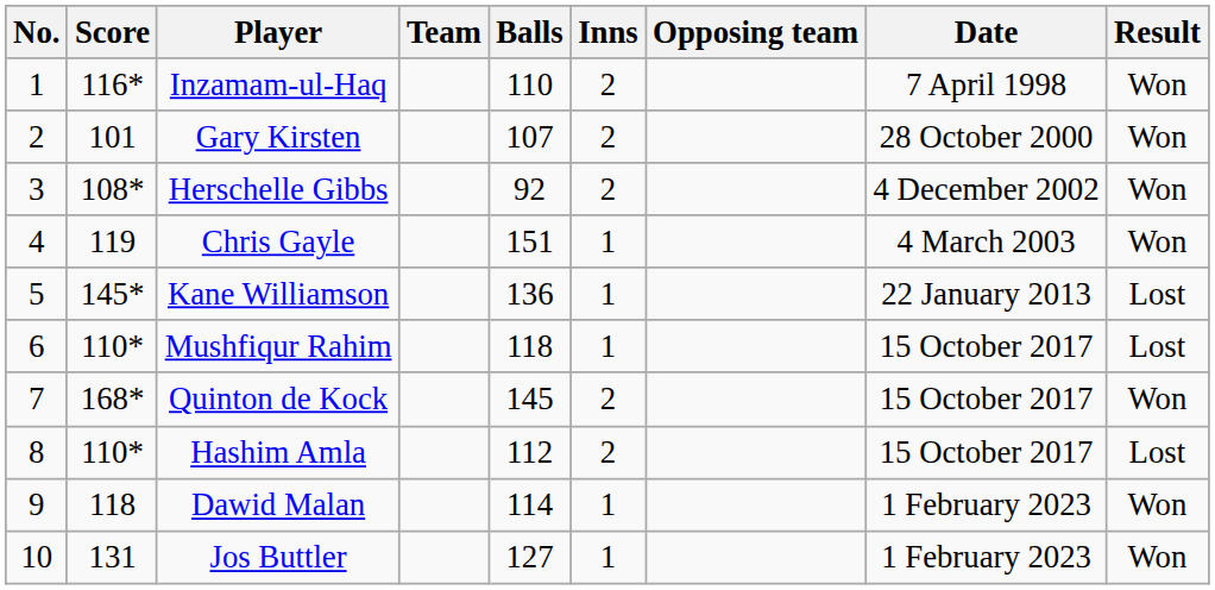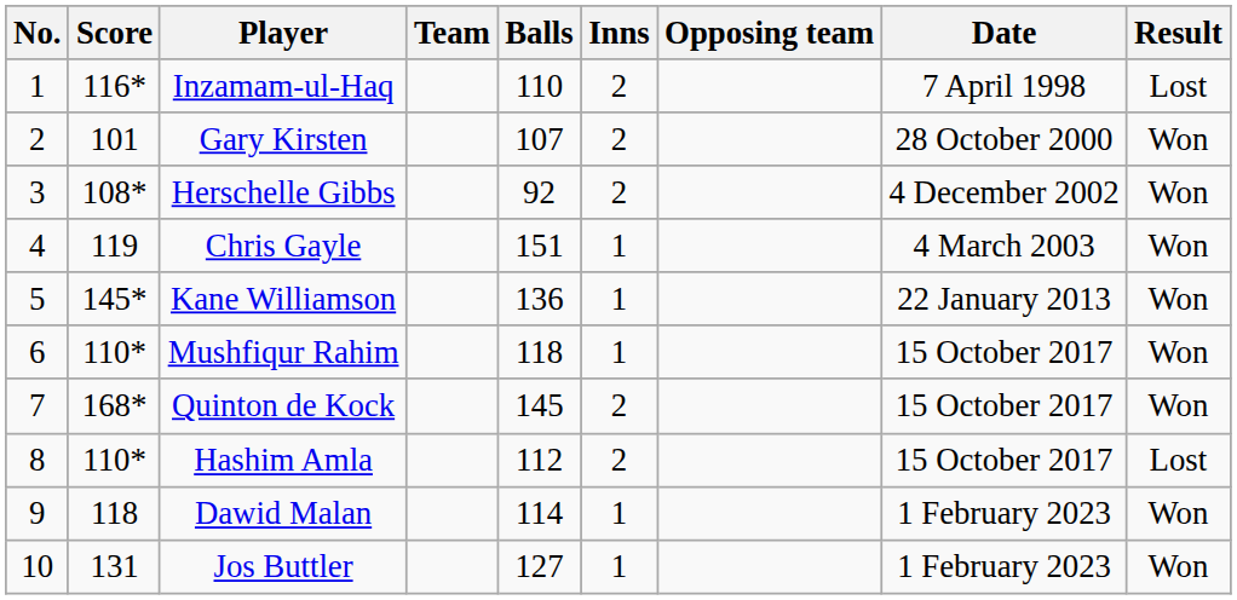Inzamam-ul-Haq | Result: Won -> Lost
Kane Williamson | Result: Lost -> Won
Mushfiqur Rahim | Result: Lost -> Won
